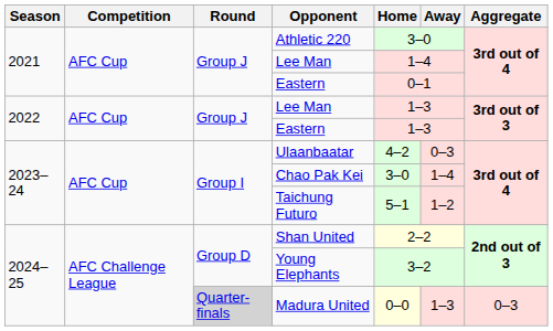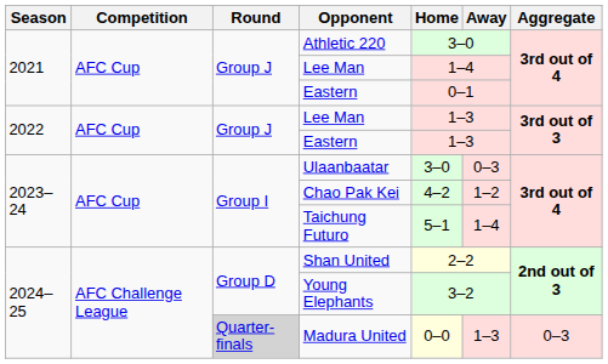Ulaanbaatar | Home: 4–2 -> 3–0
Chao Pak Kei | Home: 3–0 -> 4–2
Chao Pak Kei | Away: 1–4 -> 1–2
Taichung Futuro | Away: 1–2 -> 1–4
